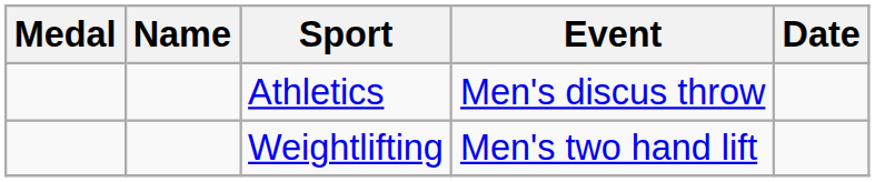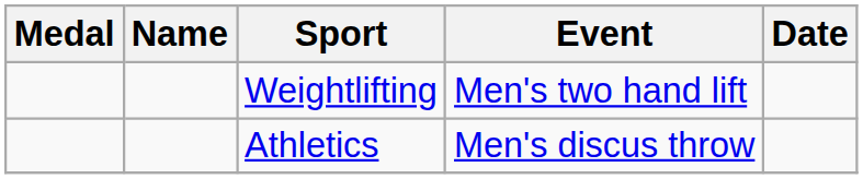rows swapped: Weightlifting <-> Athletics
